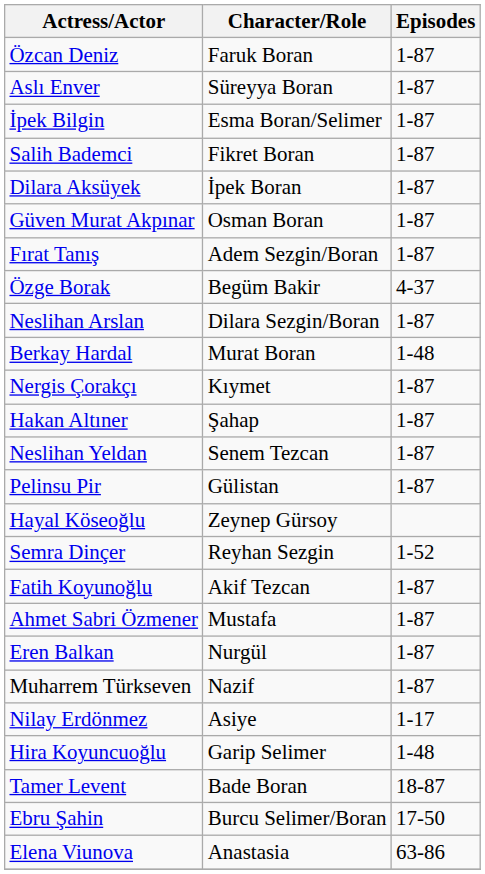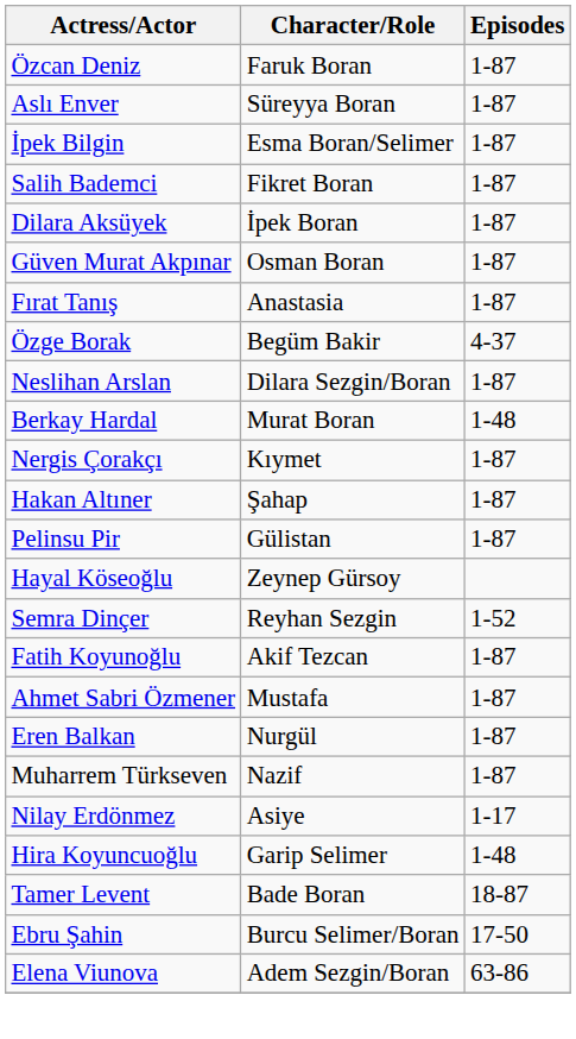Fırat Tanış | Character/Role: Adem Sezgin/Boran -> Anastasia
- row: Neslihan Yeldan | Senem Tezcan | 1-87
Elena Viunova | Character/Role: Anastasia -> Adem Sezgin/Boran
